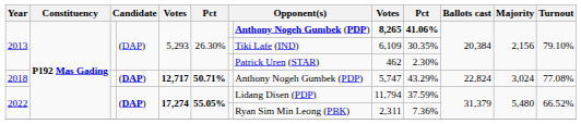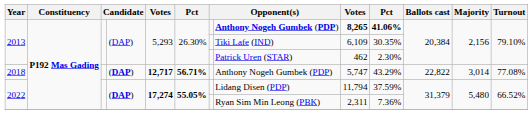2018 | column 6: 50.71% -> 56.71%
2018 | Ballots cast: 22,824 -> 22,822
2018 | Majority: 3,024 -> 3,014
